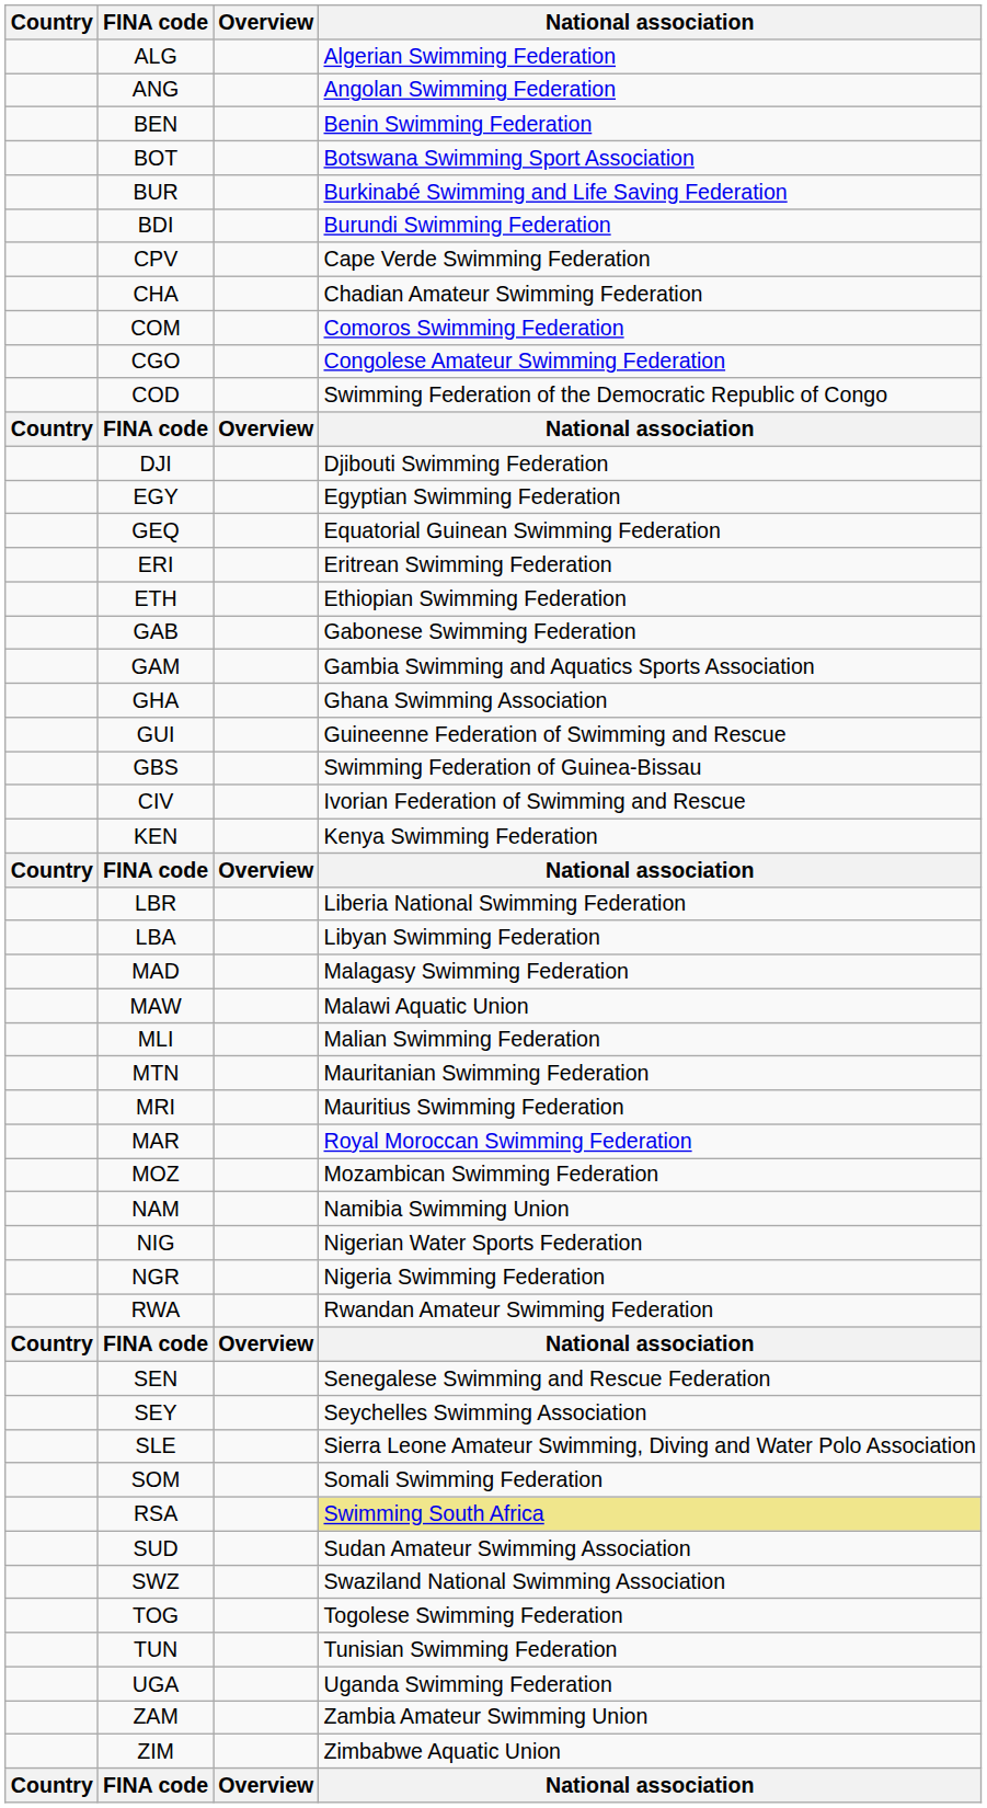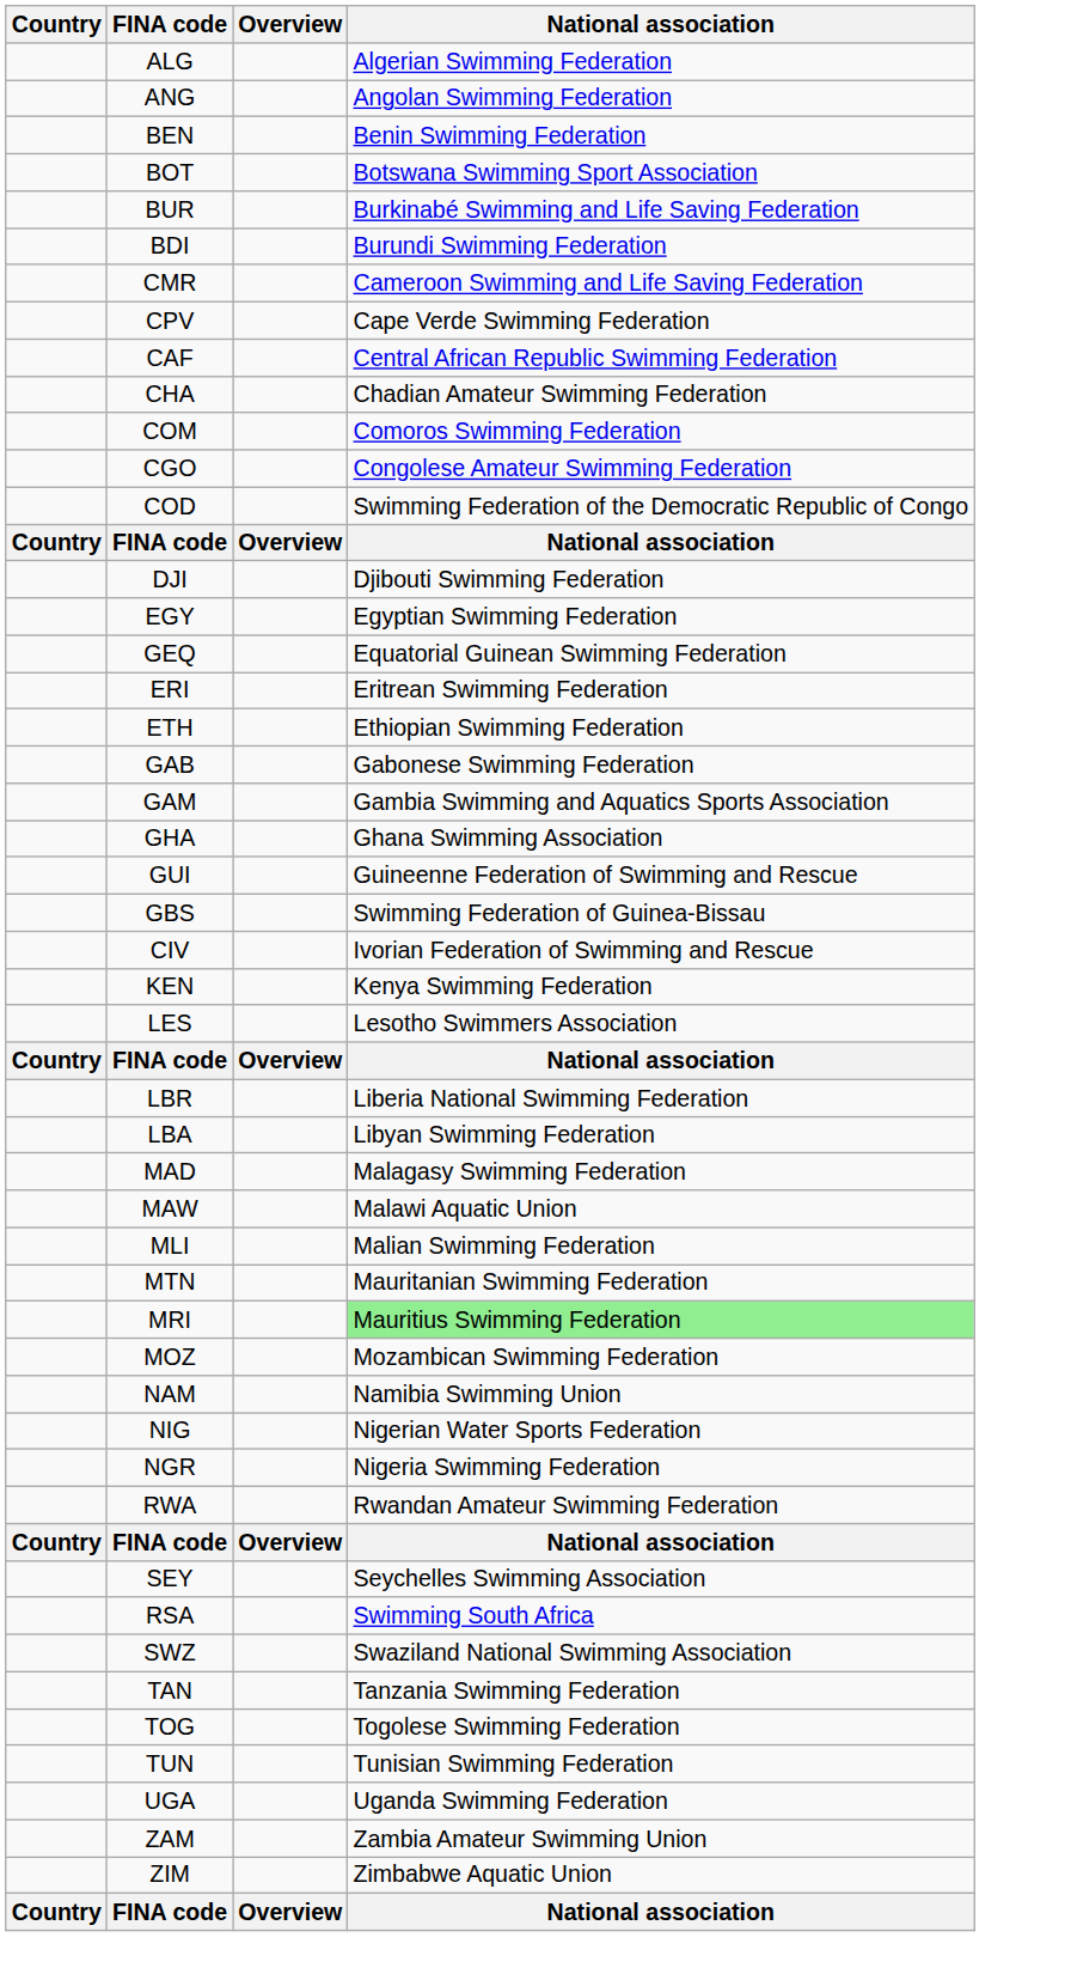+ row: CMR | Cameroon Swimming and Life Saving Federation
+ row: CAF | Central African Republic Swimming Federation
+ row: LES | Lesotho Swimmers Association
MRI | National association: no background -> lightgreen background
- row: MAR | Royal Moroccan Swimming Federation
- row: SEN | Senegalese Swimming and Rescue Federation
- row: SLE | Sierra Leone Amateur Swimming, Diving and Water Polo Association
- row: SOM | Somali Swimming Federation
RSA | National association: khaki background -> no background
- row: SUD | Sudan Amateur Swimming Association
+ row: TAN | Tanzania Swimming Federation
